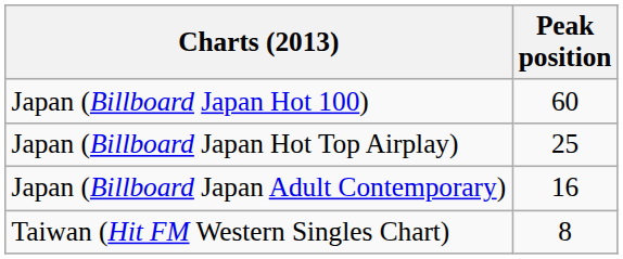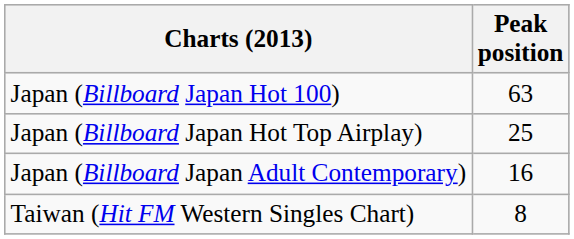Japan (Billboard Japan Hot 100) | Peak position: 60 -> 63
